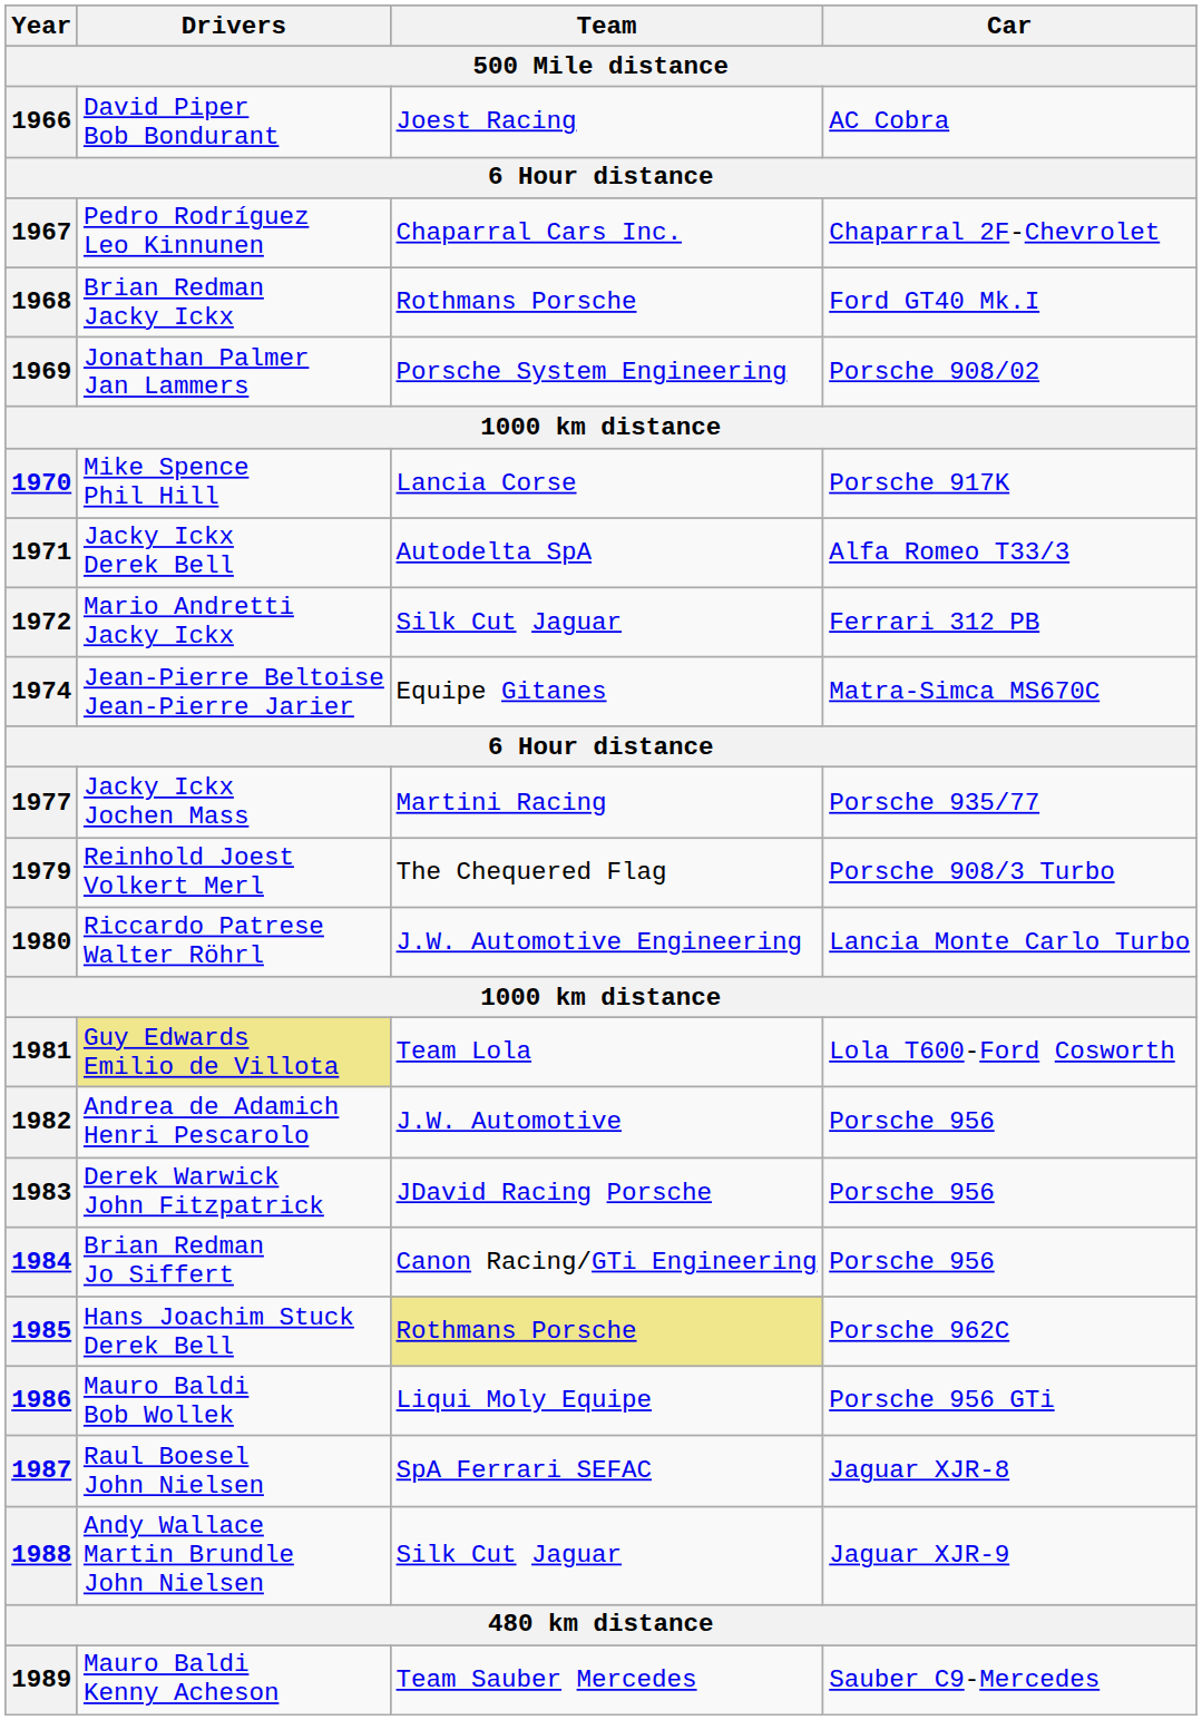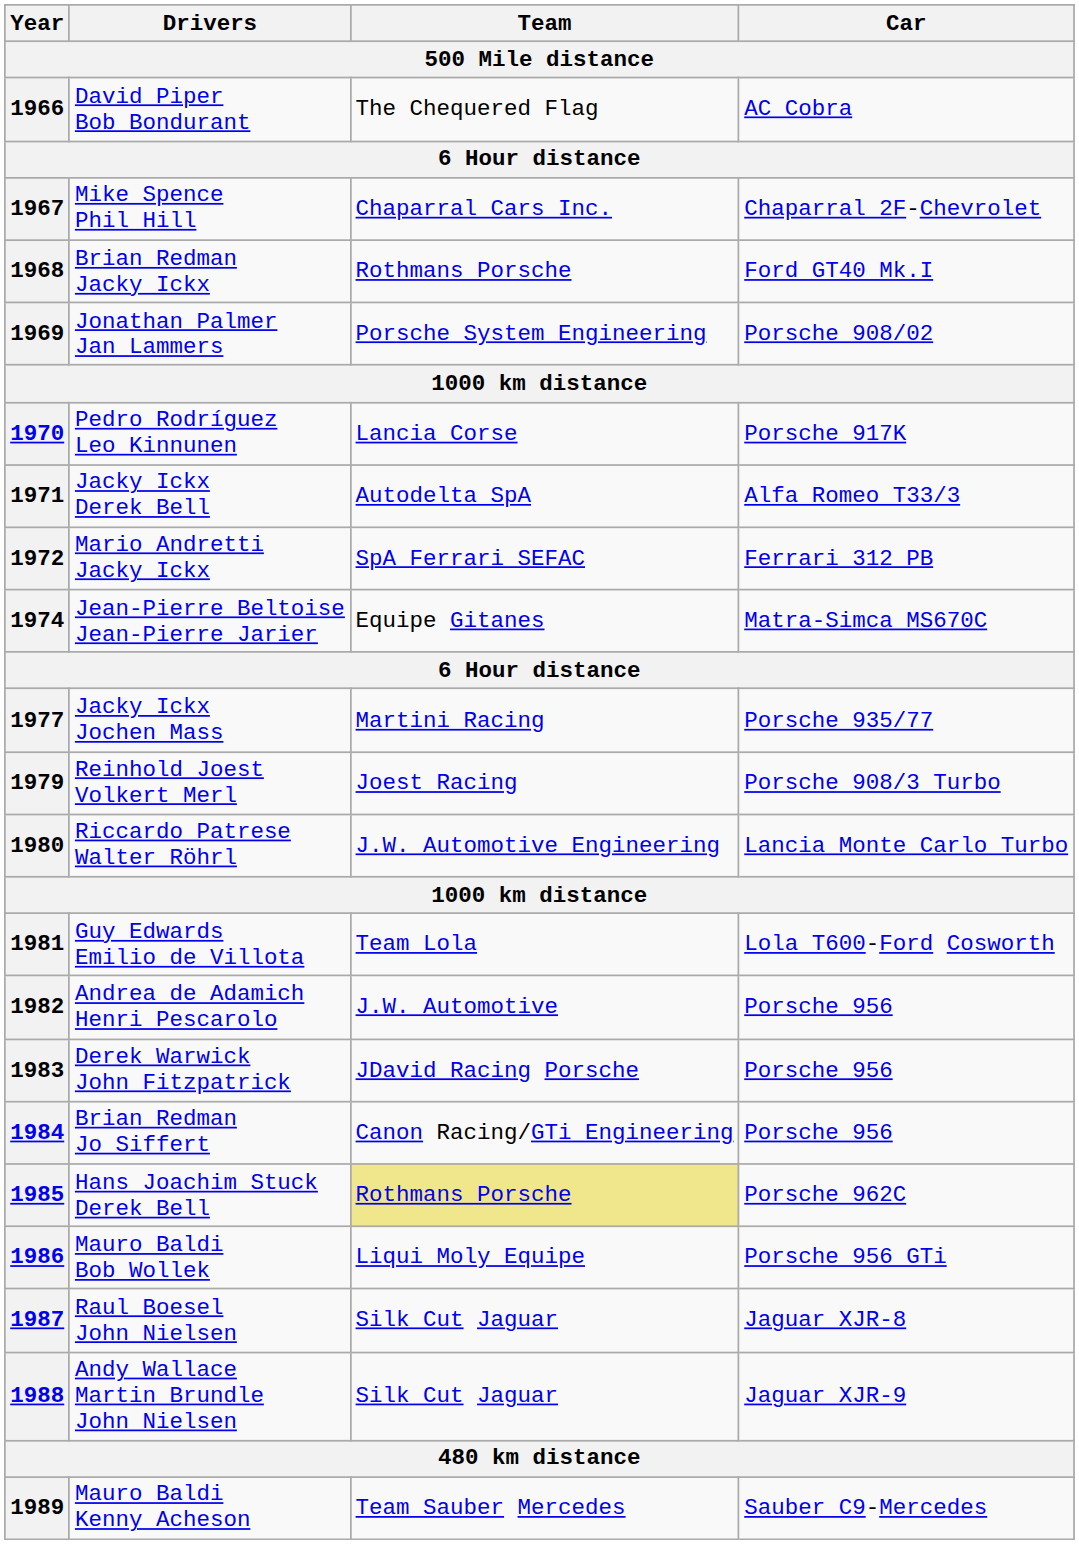1966 | Team: Joest Racing -> The Chequered Flag
1967 | Drivers: Pedro Rodríguez Leo Kinnunen -> Mike Spence Phil Hill
1970 | Drivers: Mike Spence Phil Hill -> Pedro Rodríguez Leo Kinnunen
1972 | Team: Silk Cut Jaguar -> SpA Ferrari SEFAC
1979 | Team: The Chequered Flag -> Joest Racing
1981 | Drivers: khaki background -> no background
1987 | Team: SpA Ferrari SEFAC -> Silk Cut Jaguar
